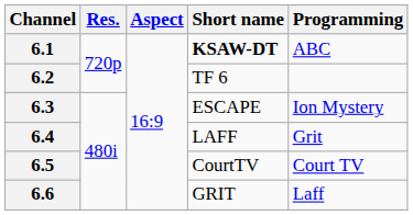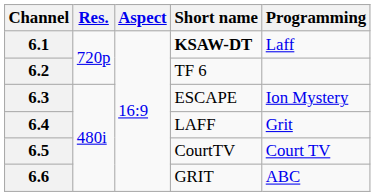6.1 | Programming: ABC -> Laff
6.6 | Programming: Laff -> ABC
